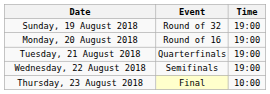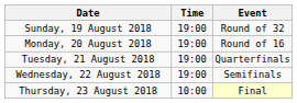columns swapped: Time <-> Event
